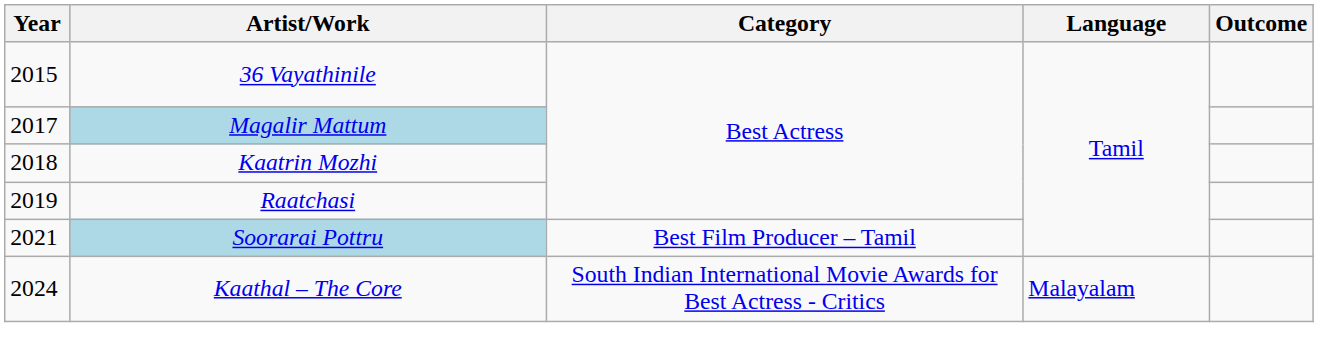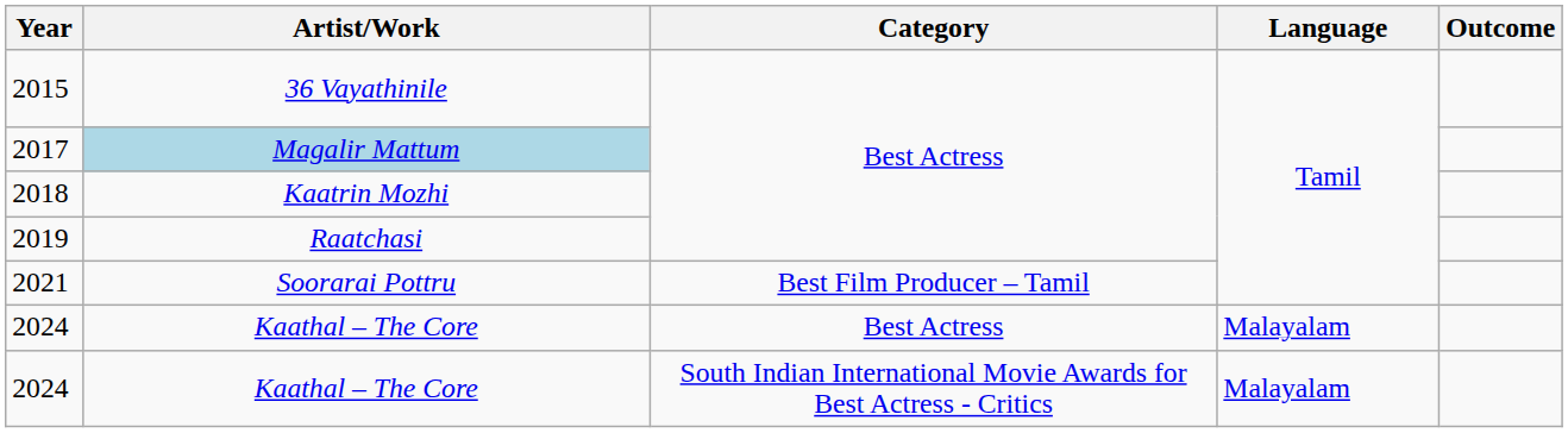2021 | Artist/Work: lightblue background -> no background
+ row: 2024 | Kaathal – The Core | Best Actress | Malayalam
